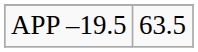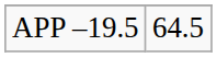APP –19.5 | column 2: 63.5 -> 64.5
